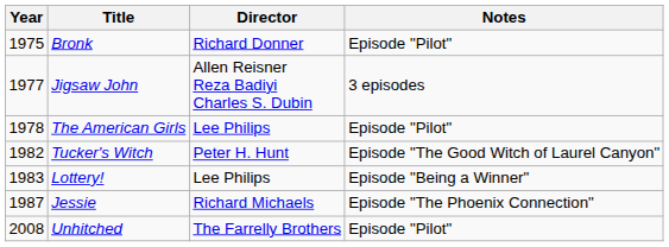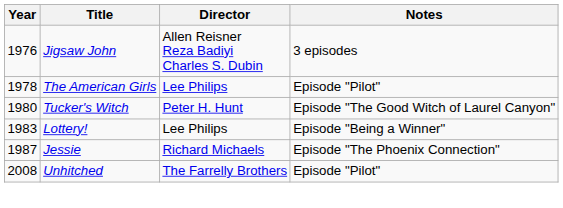- row: 1975 | Bronk | Richard Donner | Episode "Pilot"
Jigsaw John | Year: 1977 -> 1976
Tucker's Witch | Year: 1982 -> 1980
